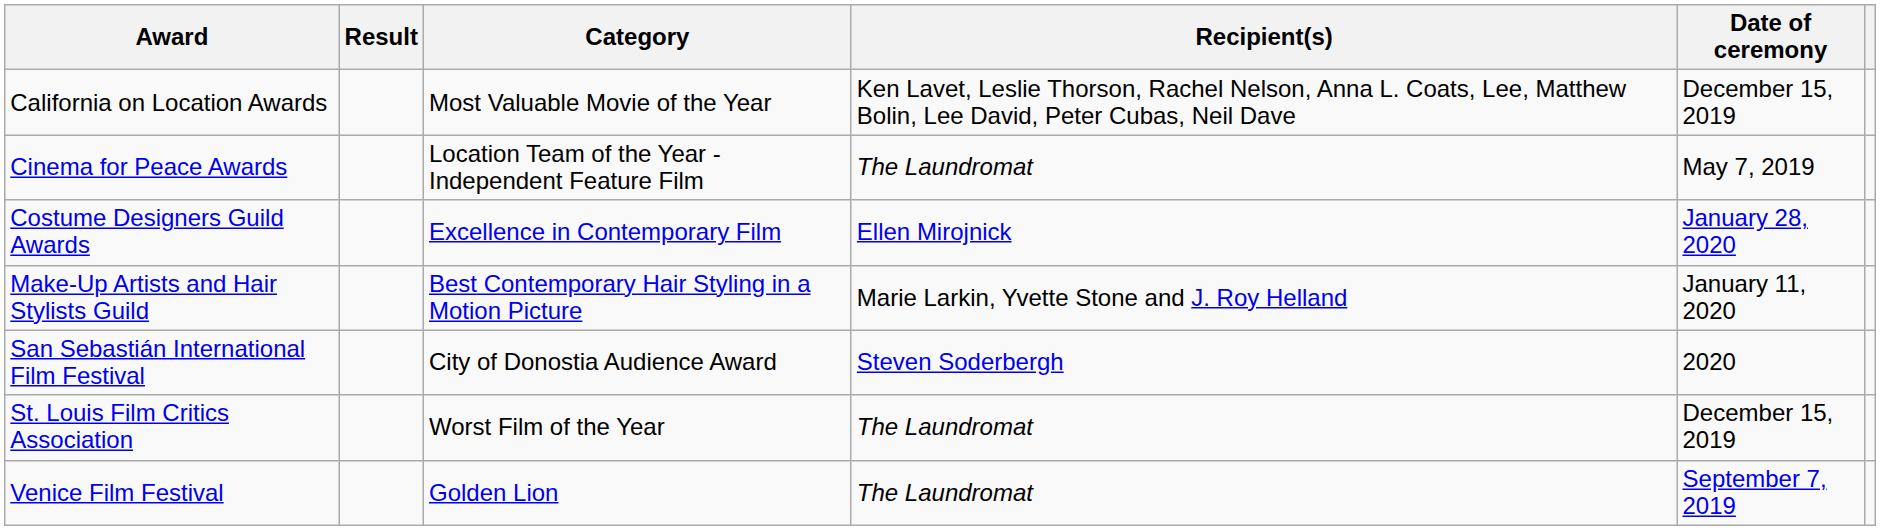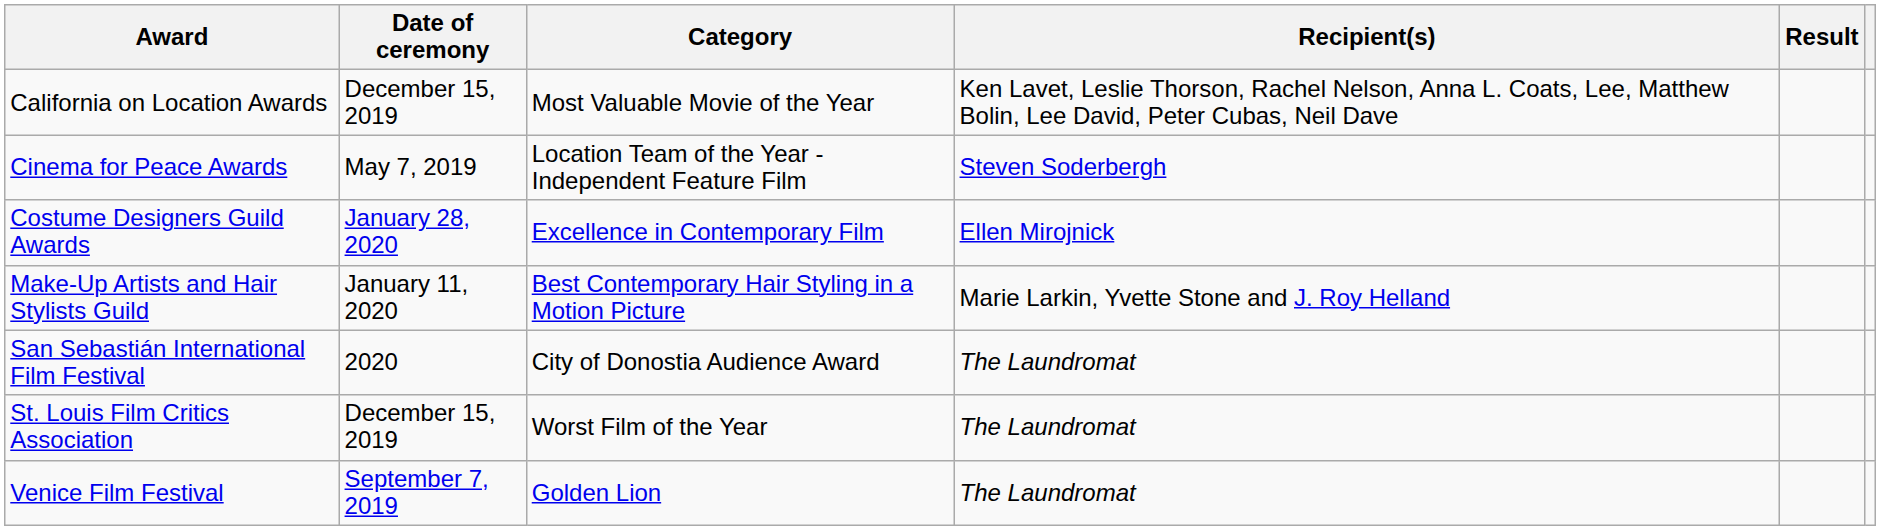columns swapped: Date of ceremony <-> Result
Cinema for Peace Awards | Recipient(s): The Laundromat -> Steven Soderbergh
San Sebastián International Film Festival | Recipient(s): Steven Soderbergh -> The Laundromat
